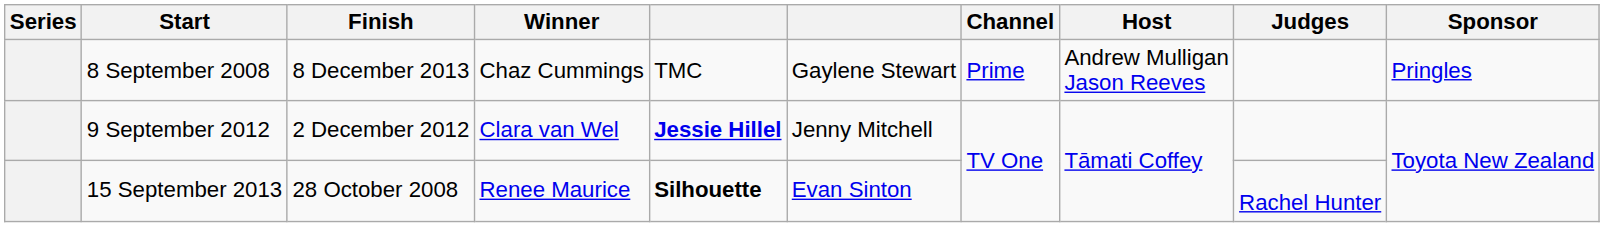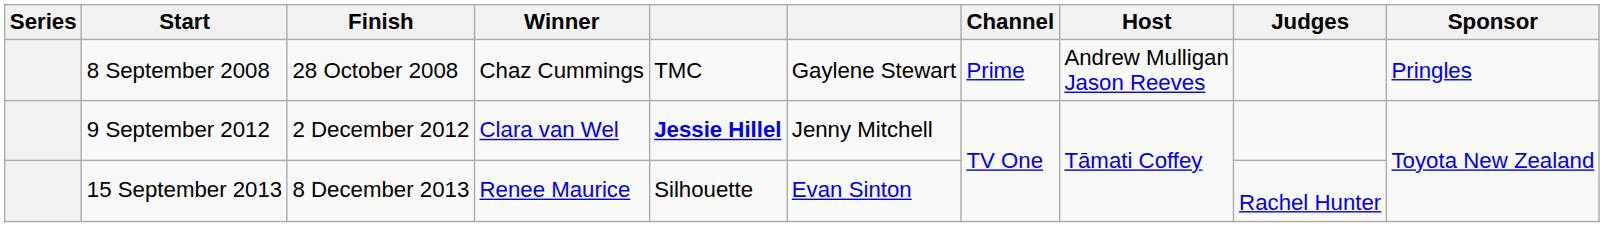8 September 2008 | Finish: 8 December 2013 -> 28 October 2008
15 September 2013 | Finish: 28 October 2008 -> 8 December 2013
15 September 2013 | column 5: bold -> normal
